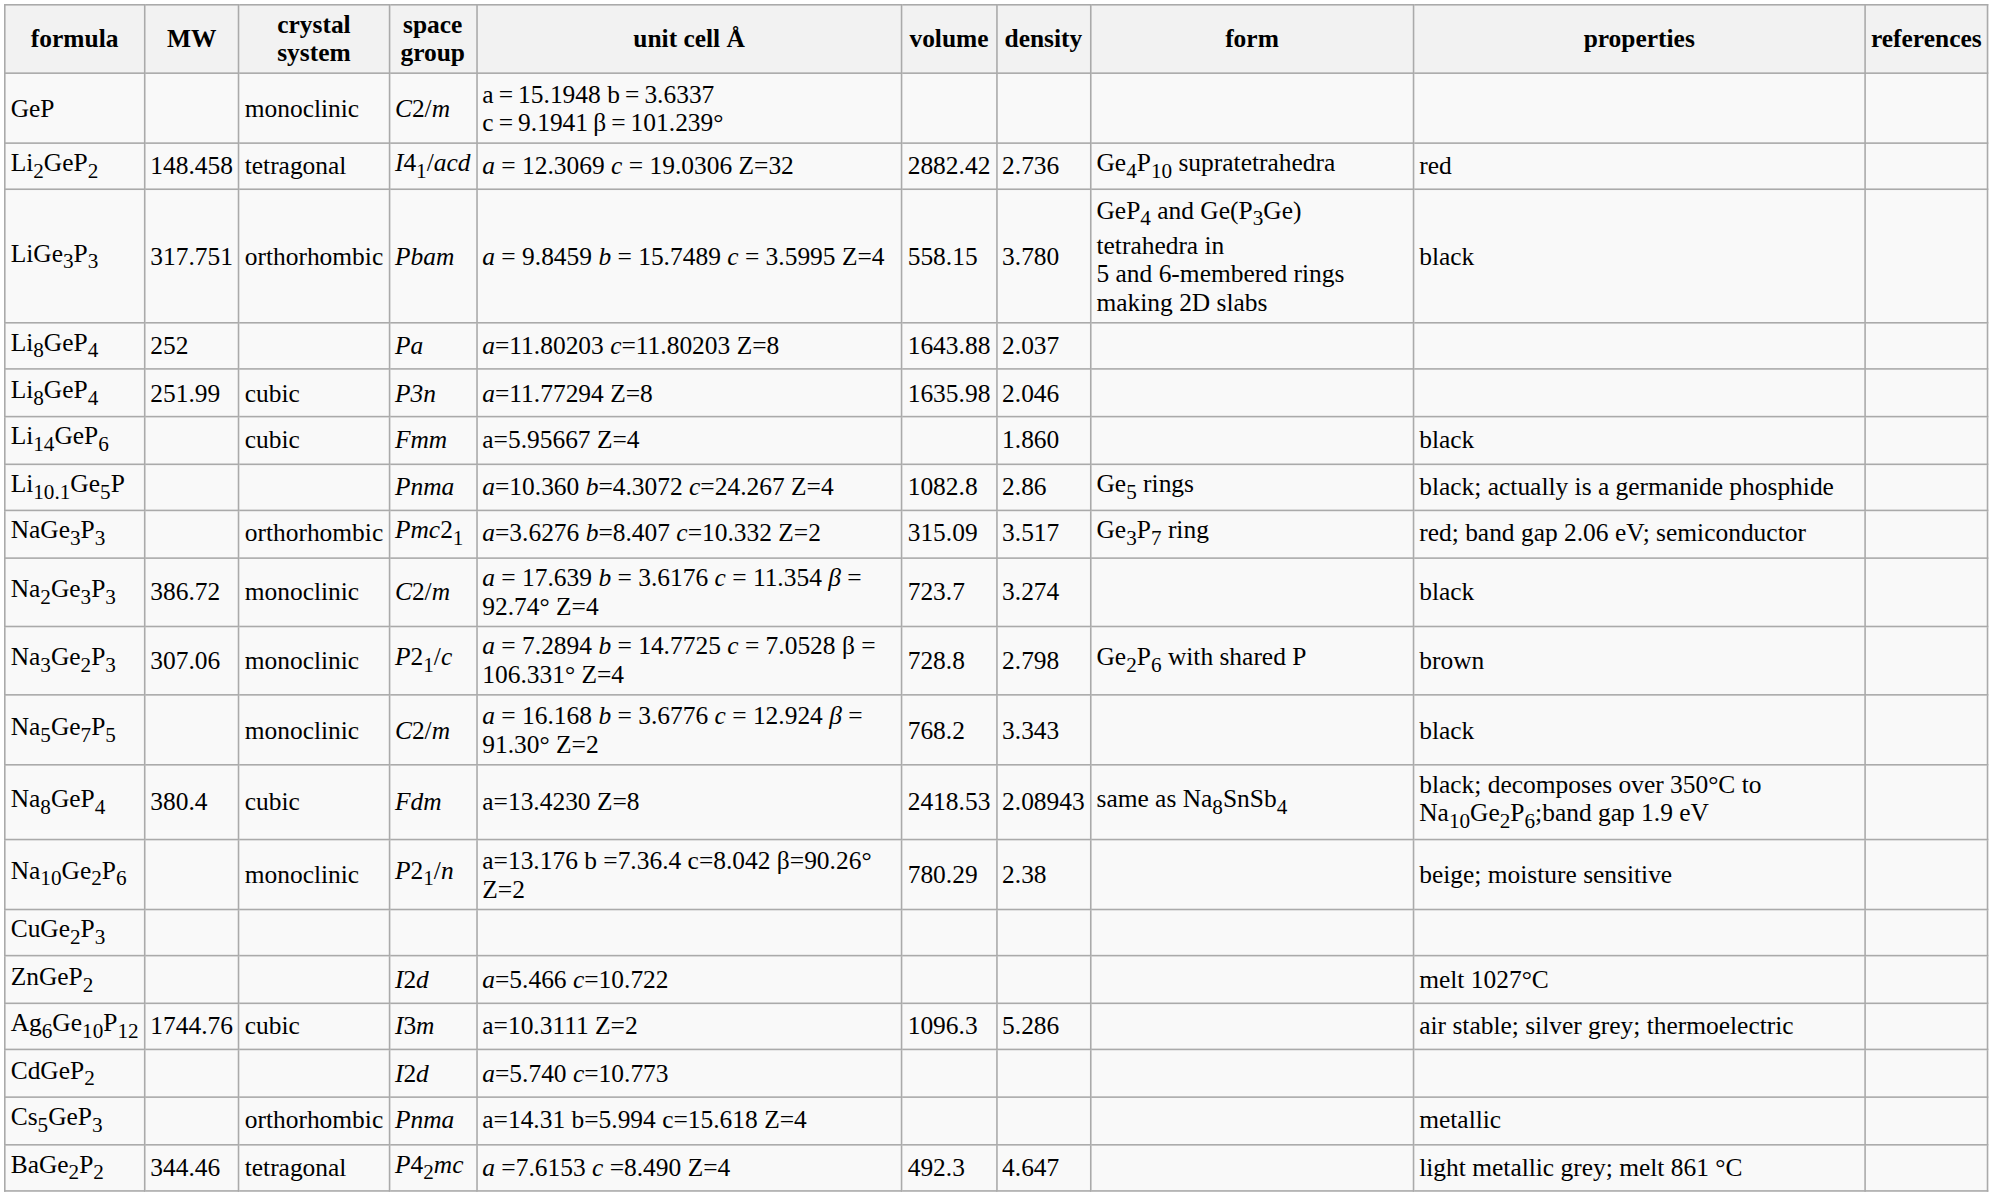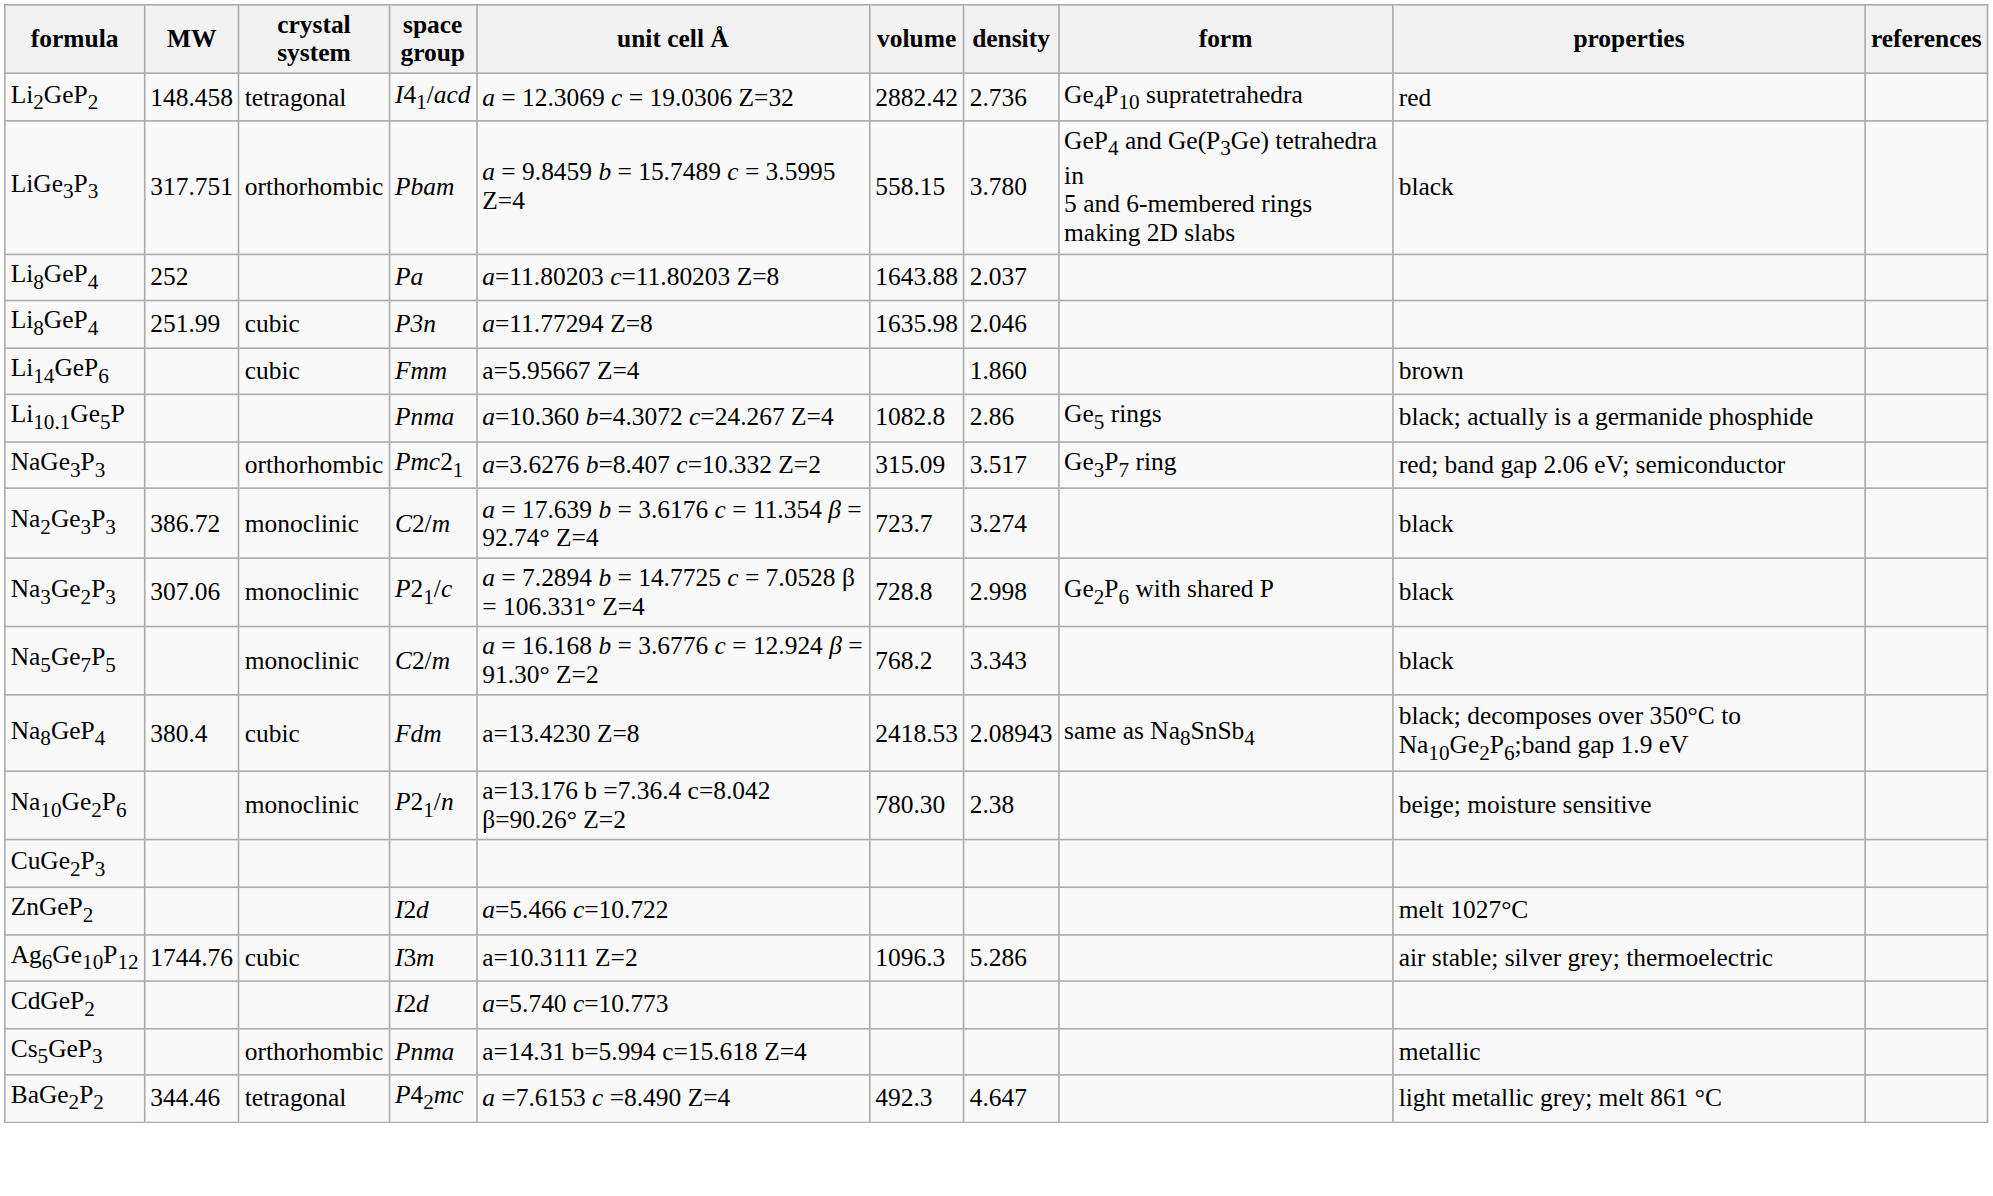- row: GeP | monoclinic | C2/m | a = 15.1948 b = 3.6337 c = 9.1941 β = 101.239°
Li14GeP6 | properties: black -> brown
Na3Ge2P3 | density: 2.798 -> 2.998
Na3Ge2P3 | properties: brown -> black
Na10Ge2P6 | volume: 780.29 -> 780.30
